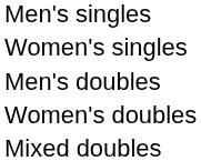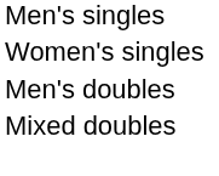- row: Women's doubles
